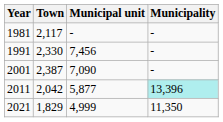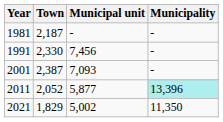1981 | Town: 2,117 -> 2,187
2001 | Municipal unit: 7,090 -> 7,093
2011 | Town: 2,042 -> 2,052
2021 | Municipal unit: 4,999 -> 5,002
